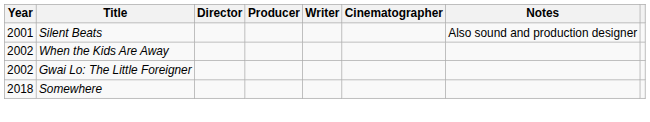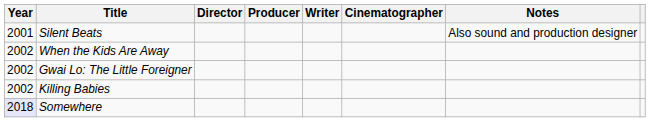+ row: 2002 | Killing Babies
Somewhere | Year: no background -> lavender background
